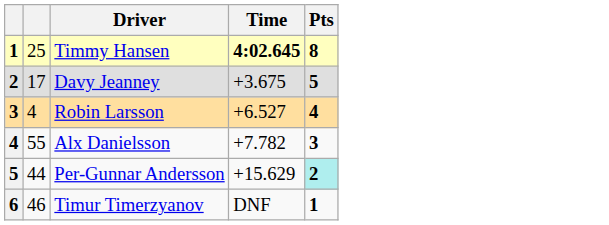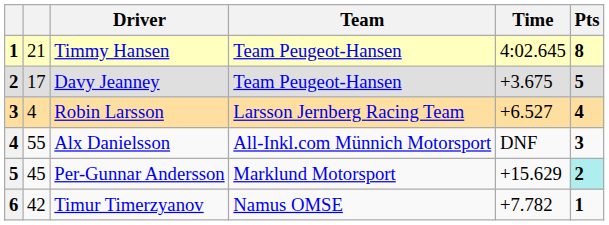+ column: Team | Team Peugeot-Hansen | Team Peugeot-Hansen | Larsson Jernberg Racing Team | All-Inkl.com Münnich Motorsport | Marklund Motorsport | Namus OMSE
Timmy Hansen | column 2: 25 -> 21
Timmy Hansen | Time: bold -> normal
Alx Danielsson | Time: +7.782 -> DNF
Per-Gunnar Andersson | column 2: 44 -> 45
Timur Timerzyanov | column 2: 46 -> 42
Timur Timerzyanov | Time: DNF -> +7.782
